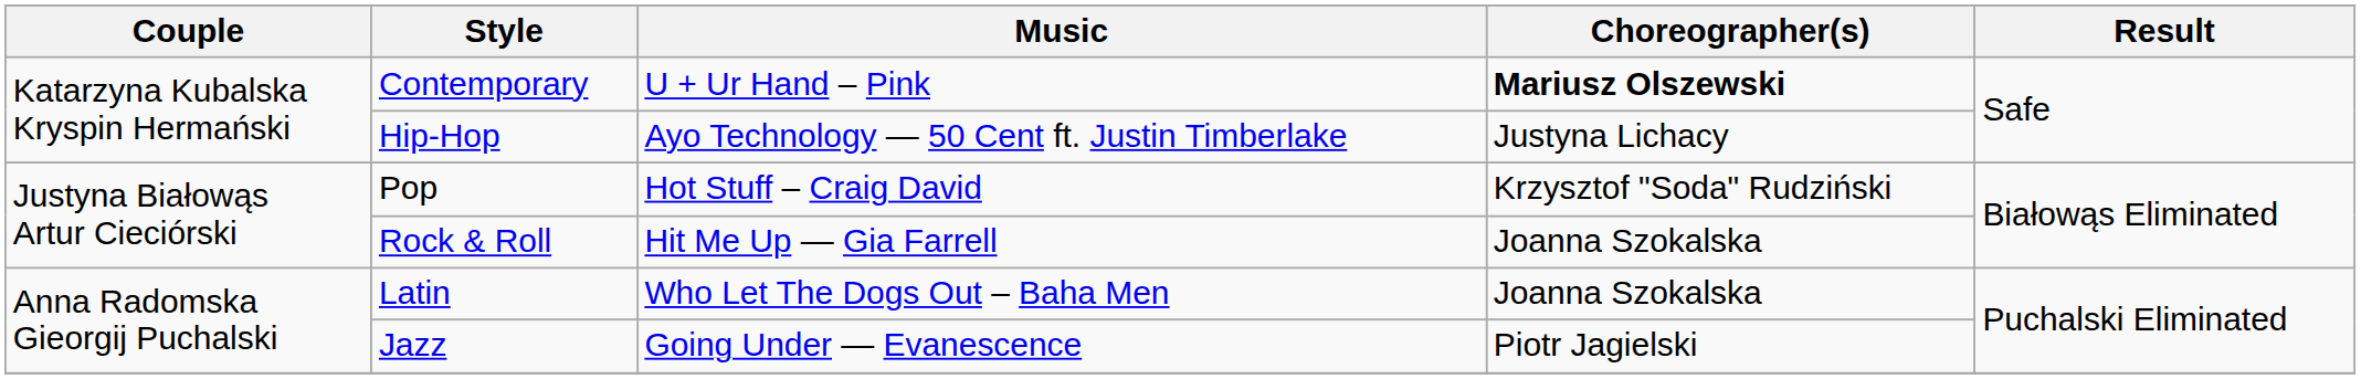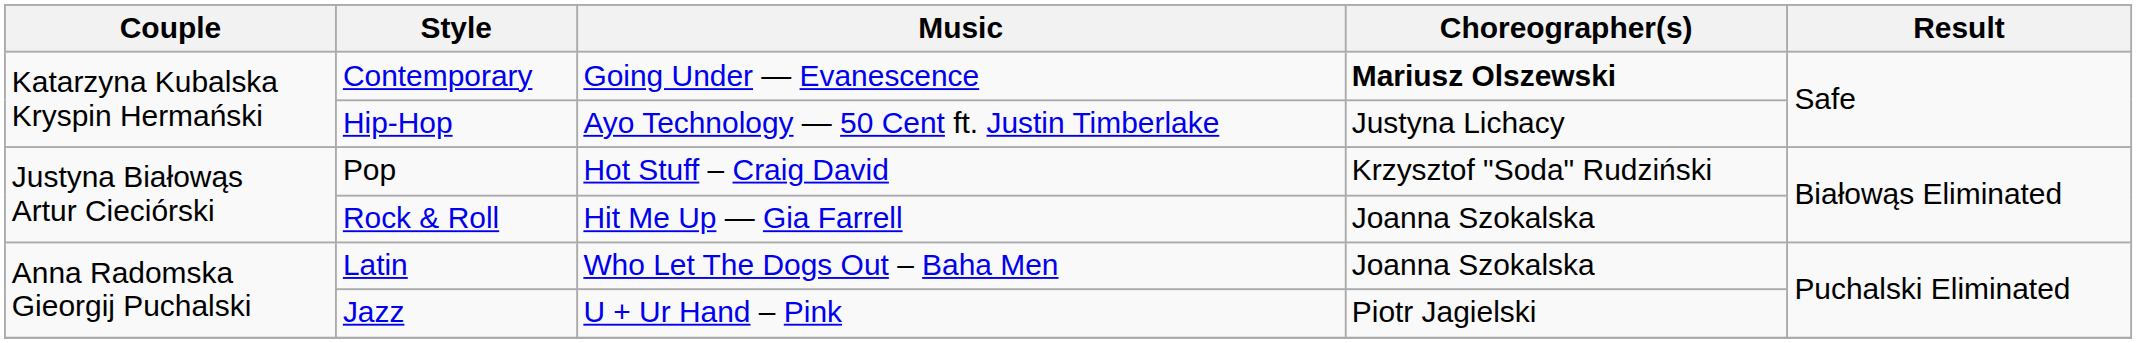Contemporary | Music: U + Ur Hand – Pink -> Going Under — Evanescence
Jazz | Music: Going Under — Evanescence -> U + Ur Hand – Pink
